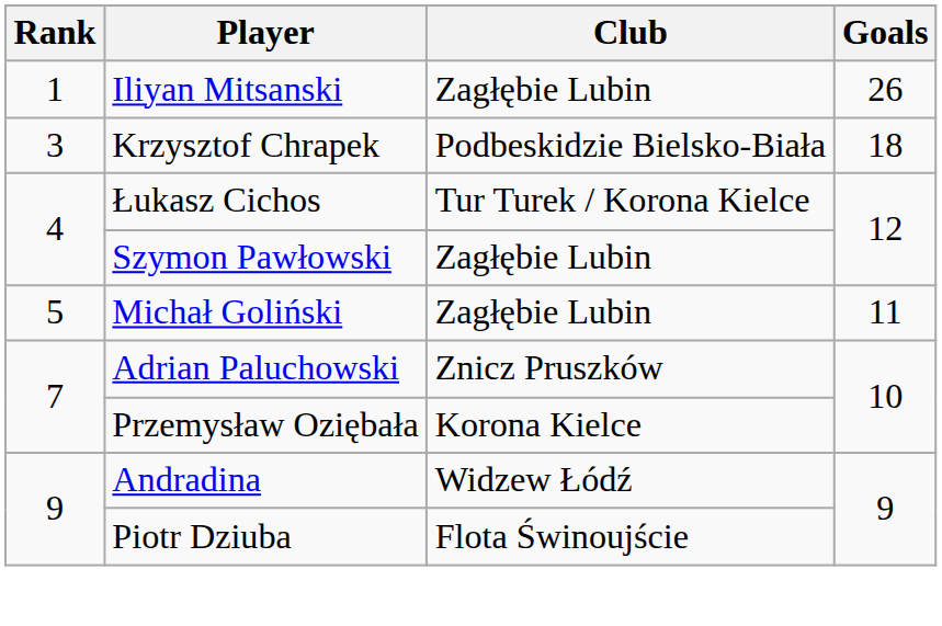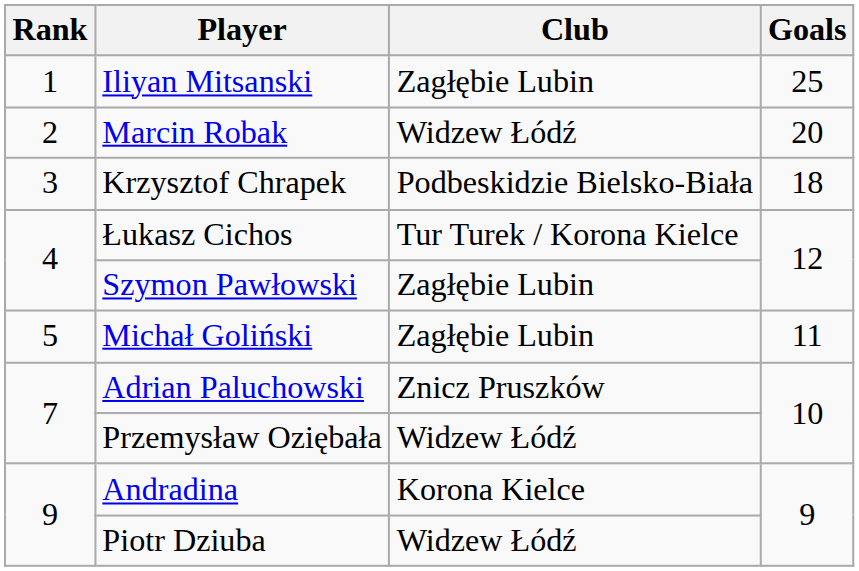Iliyan Mitsanski | Goals: 26 -> 25
+ row: 2 | Marcin Robak | Widzew Łódź | 20
Przemysław Oziębała | Club: Korona Kielce -> Widzew Łódź
Andradina | Club: Widzew Łódź -> Korona Kielce
Piotr Dziuba | Club: Flota Świnoujście -> Widzew Łódź
